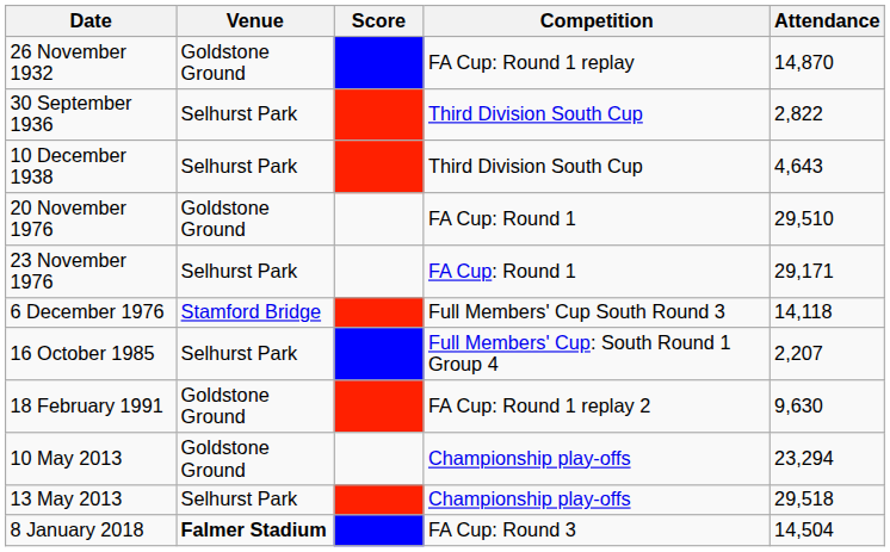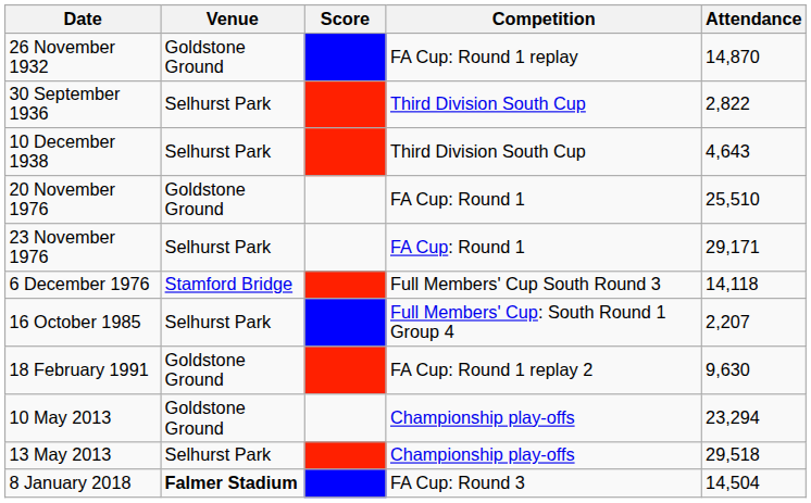20 November 1976 | Attendance: 29,510 -> 25,510
